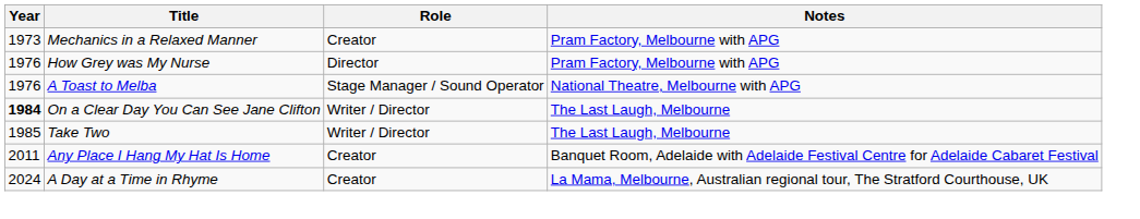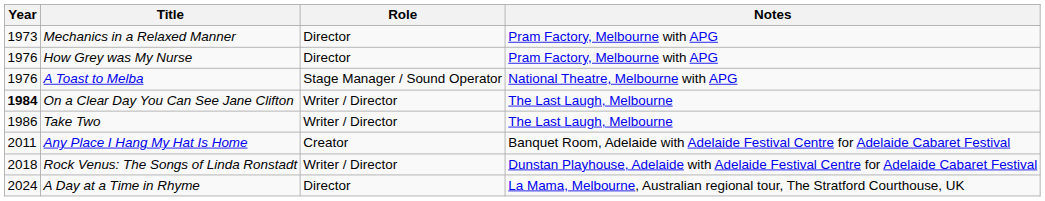Mechanics in a Relaxed Manner | Role: Creator -> Director
Take Two | Year: 1985 -> 1986
+ row: 2018 | Rock Venus: The Songs of Linda Ronstadt | Writer / Director | Dunstan Playhouse, Adelaide with Adelaide Festival Centre for Adelaide Cabaret Festival
A Day at a Time in Rhyme | Role: Creator -> Director
